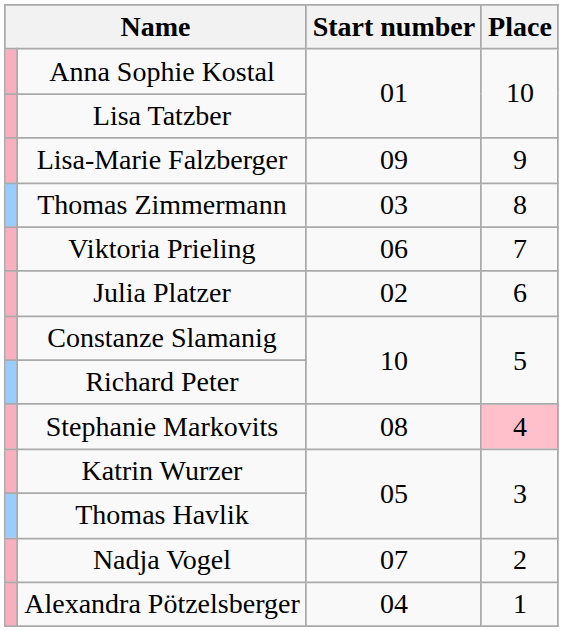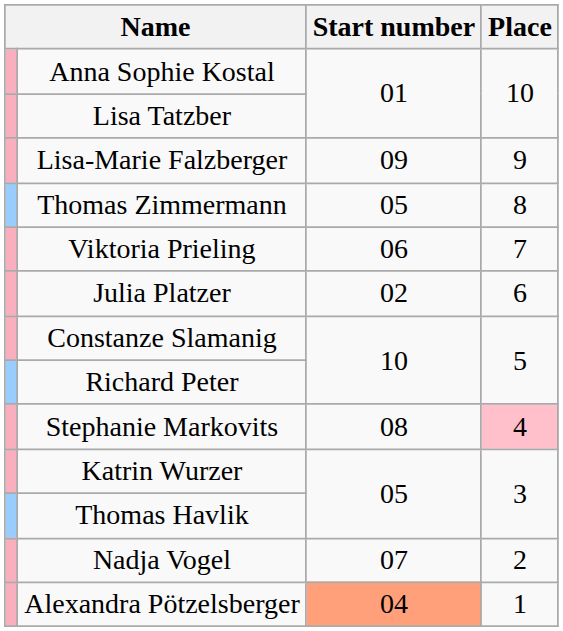Thomas Zimmermann | Start number: 03 -> 05
Alexandra Pötzelsberger | Start number: no background -> lightsalmon background
